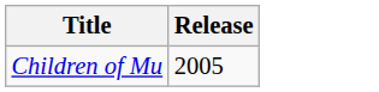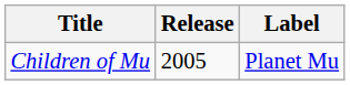+ column: Label | Planet Mu
